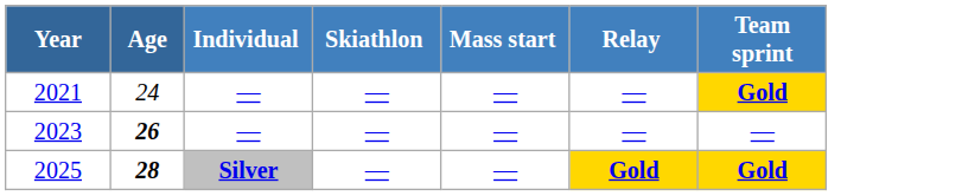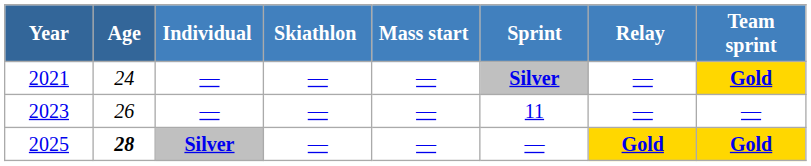+ column: Sprint | Silver | 11 | —
2023 | Age: bold -> normal
